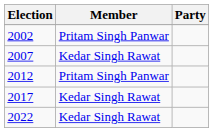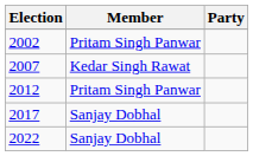2017 | Member: Kedar Singh Rawat -> Sanjay Dobhal
2022 | Member: Kedar Singh Rawat -> Sanjay Dobhal
